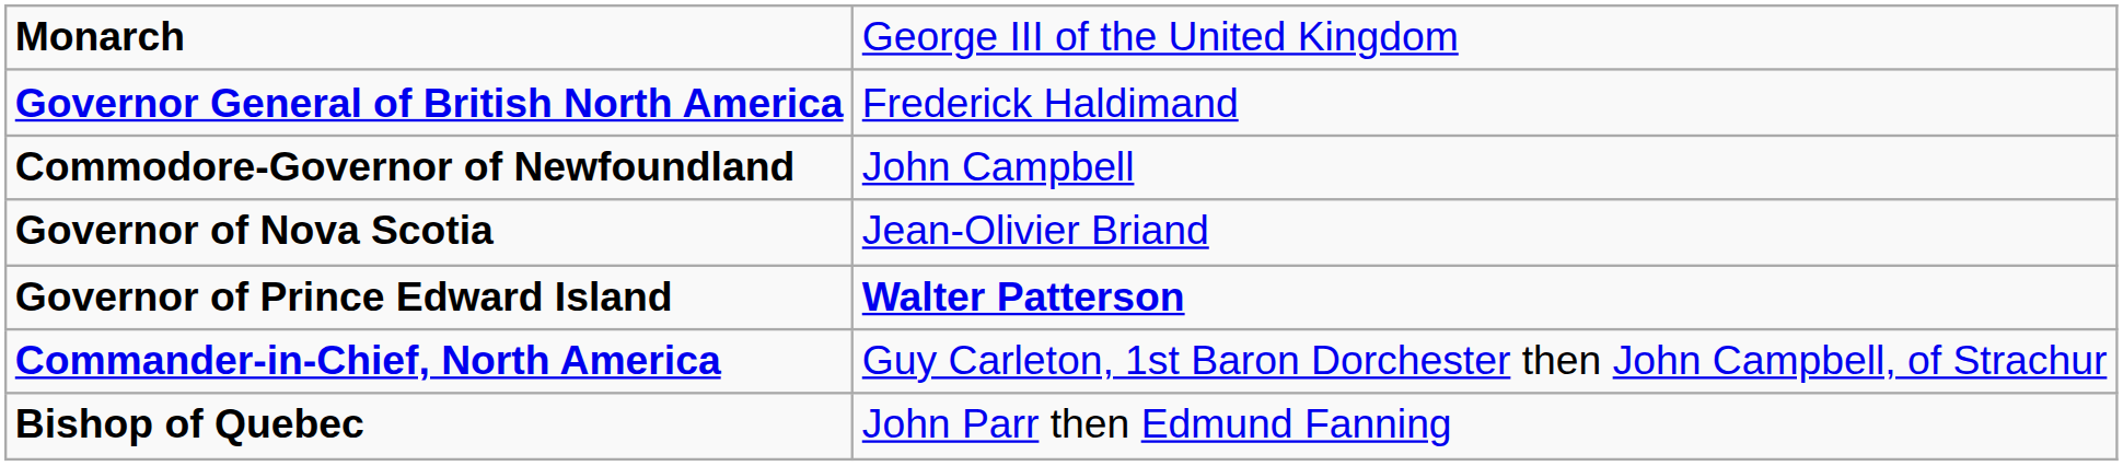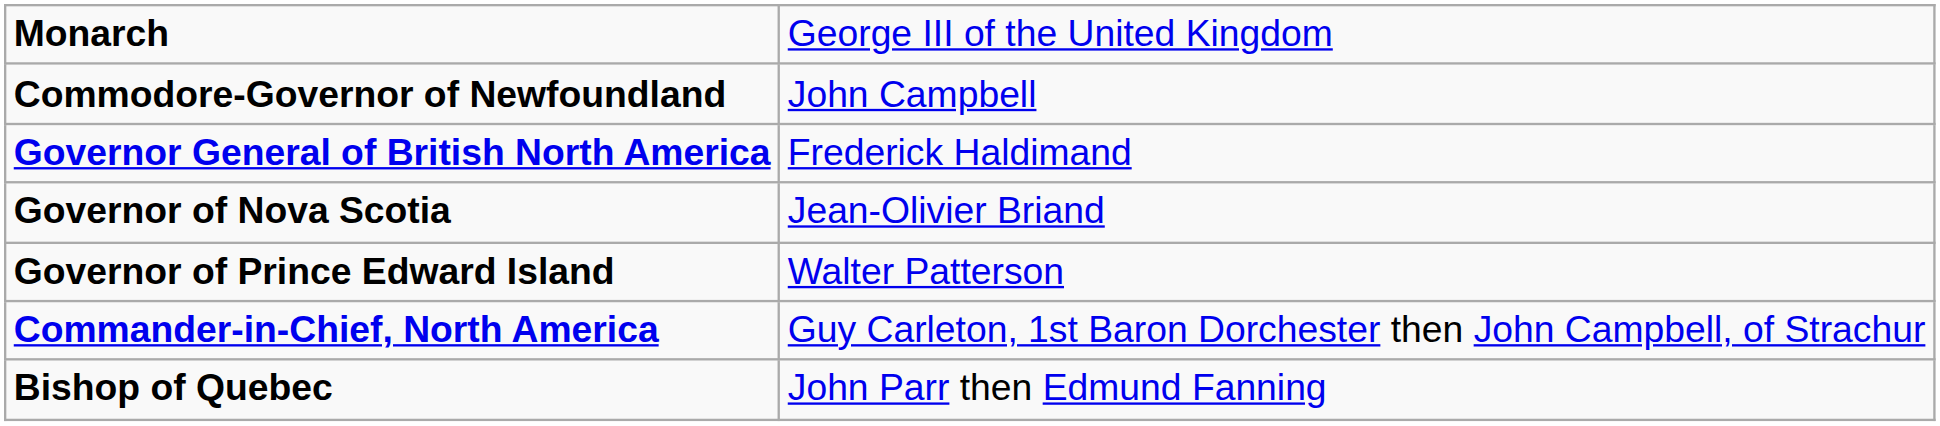rows swapped: Governor General of British North America <-> Commodore-Governor of Newfoundland
Governor of Prince Edward Island | column 2: bold -> normal
